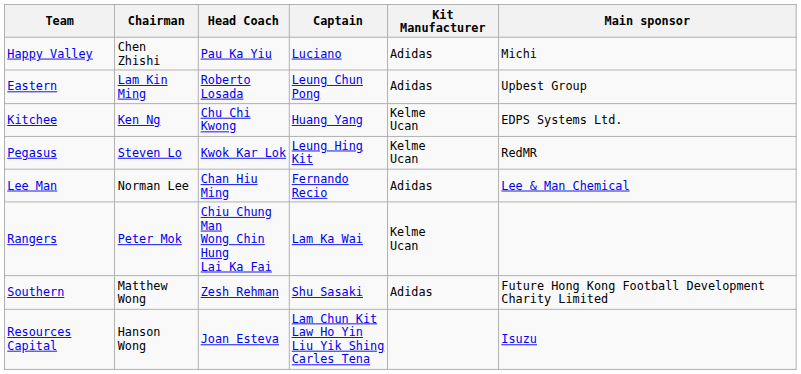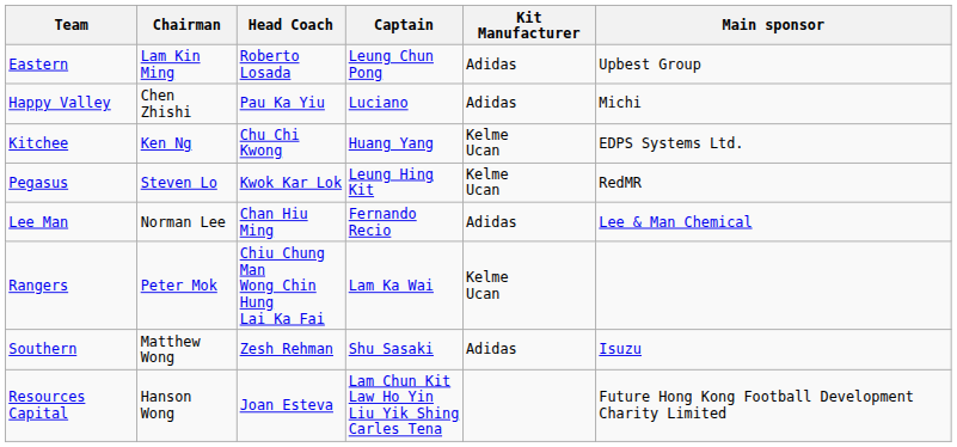rows swapped: Eastern <-> Happy Valley
Southern | Main sponsor: Future Hong Kong Football Development Charity Limited -> Isuzu
Resources Capital | Main sponsor: Isuzu -> Future Hong Kong Football Development Charity Limited
